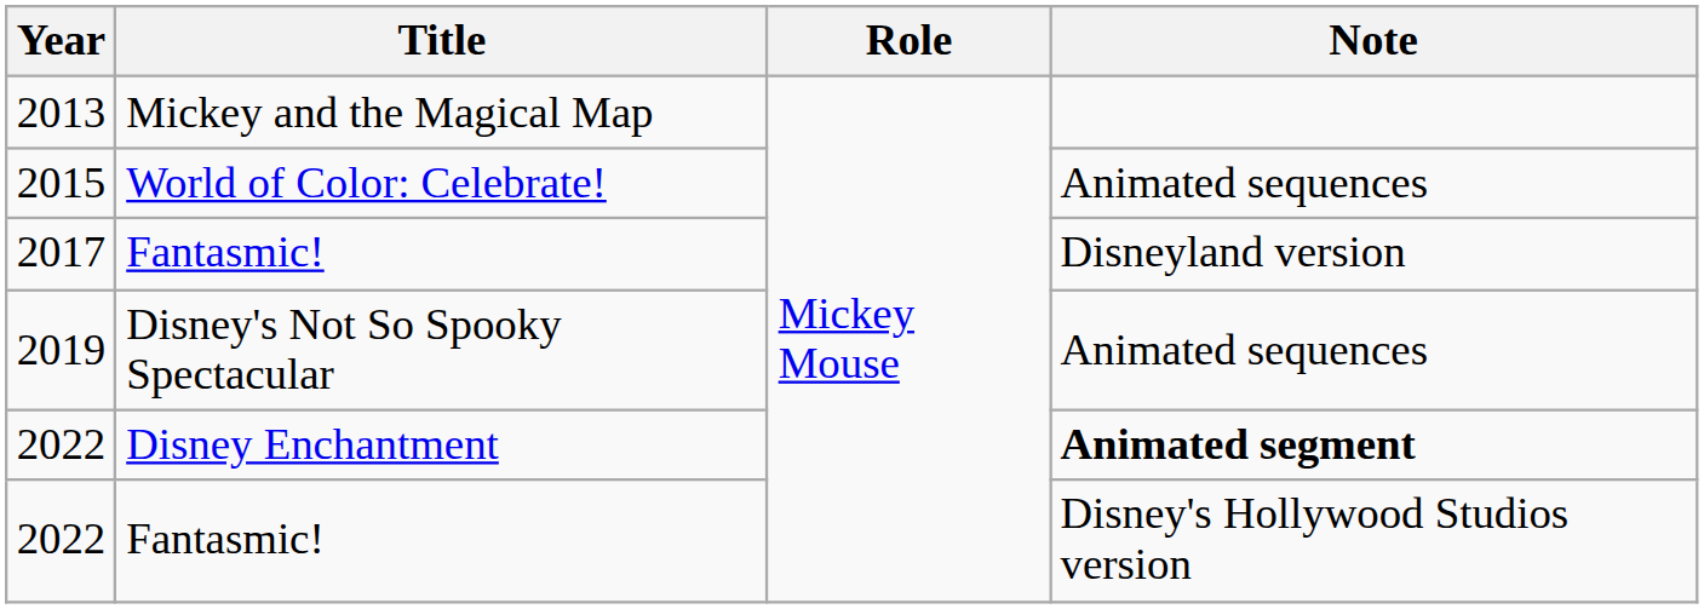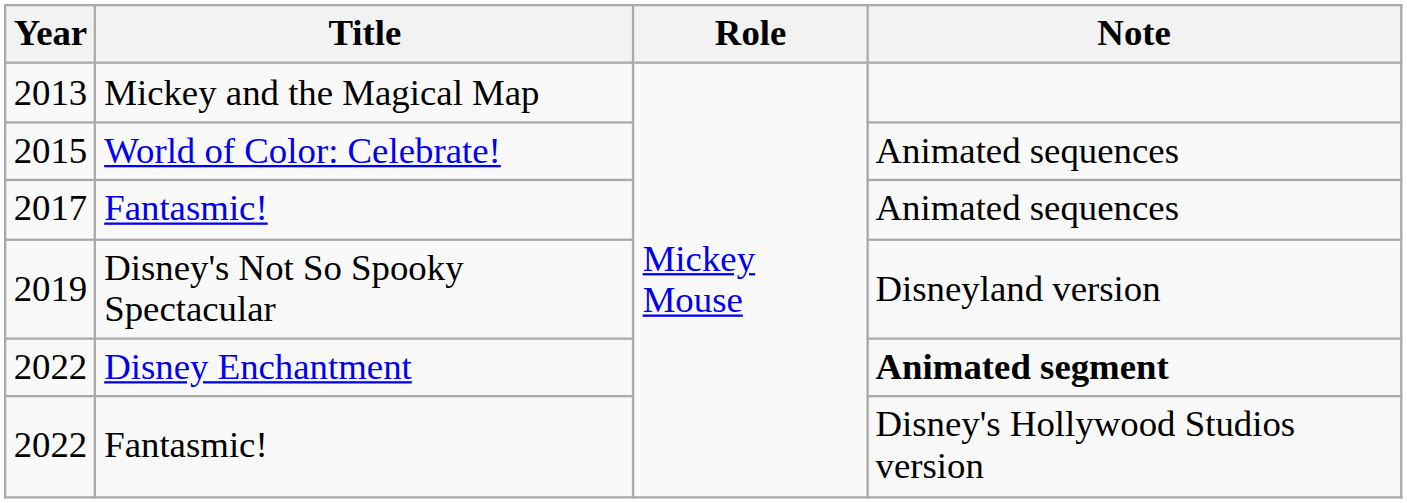2017 | Note: Disneyland version -> Animated sequences
2019 | Note: Animated sequences -> Disneyland version
